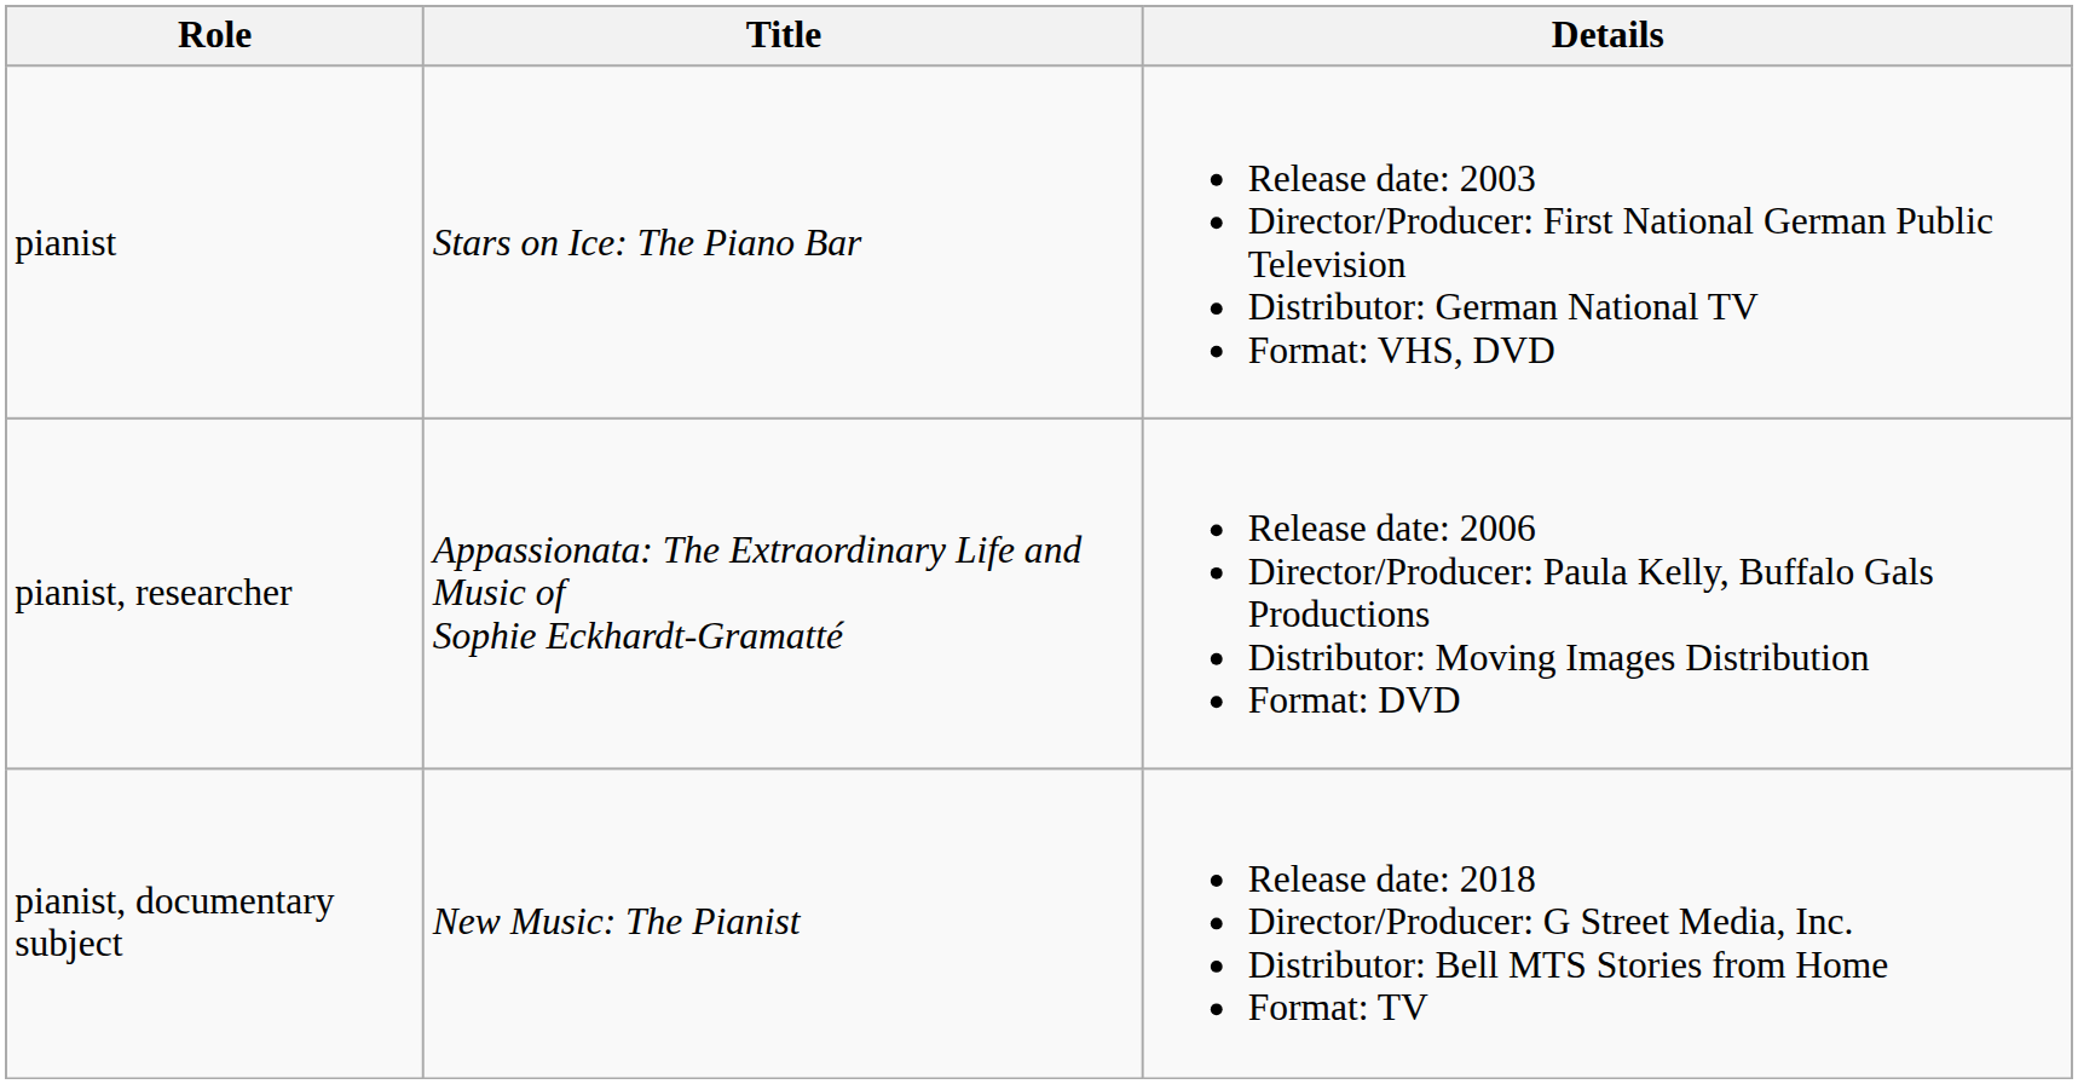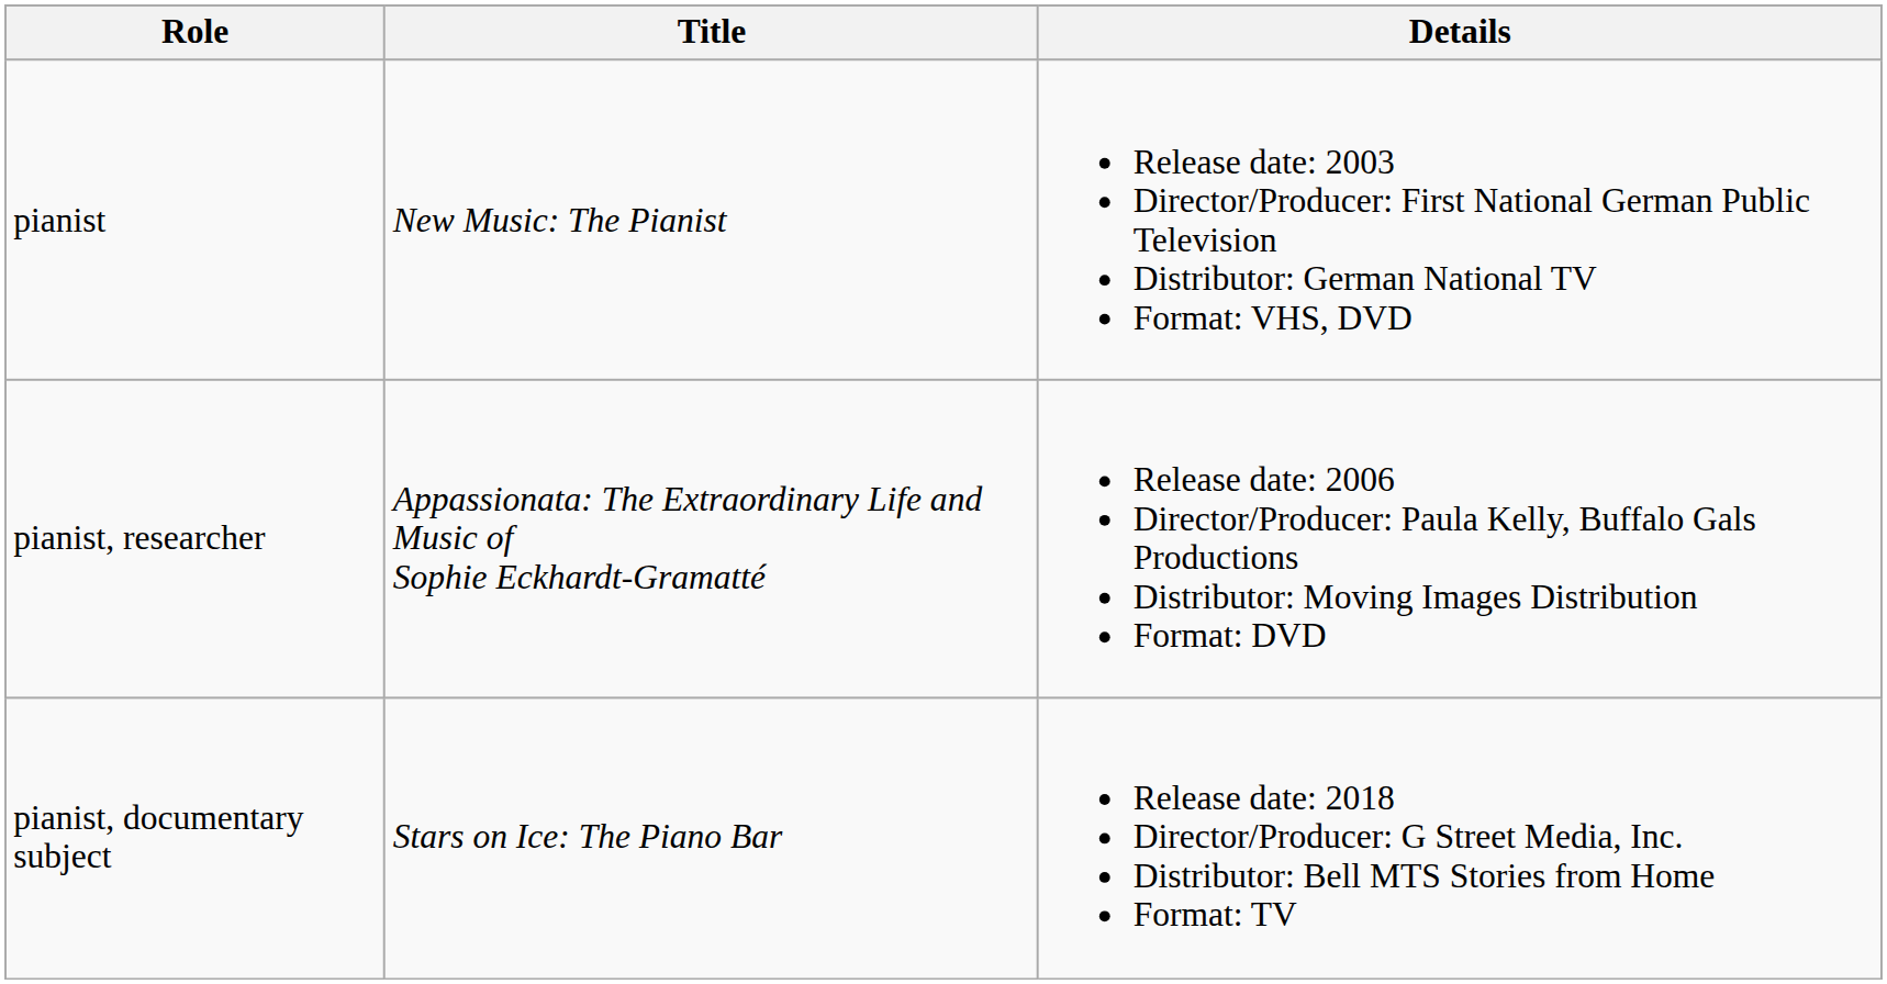pianist | Title: Stars on Ice: The Piano Bar -> New Music: The Pianist
pianist, documentary subject | Title: New Music: The Pianist -> Stars on Ice: The Piano Bar
